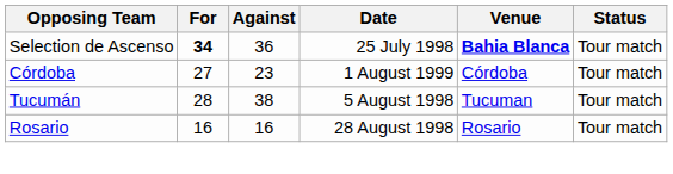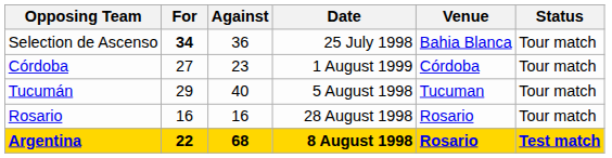Selection de Ascenso | Venue: bold -> normal
Tucumán | For: 28 -> 29
Tucumán | Against: 38 -> 40
+ row: Argentina | 22 | 68 | 8 August 1998 | Rosario | Test match
